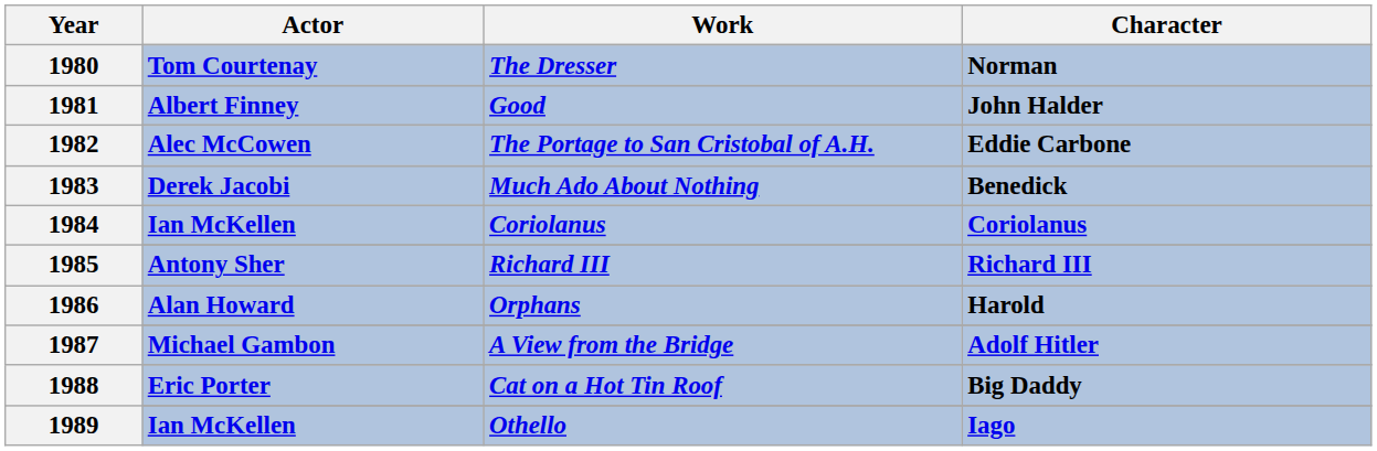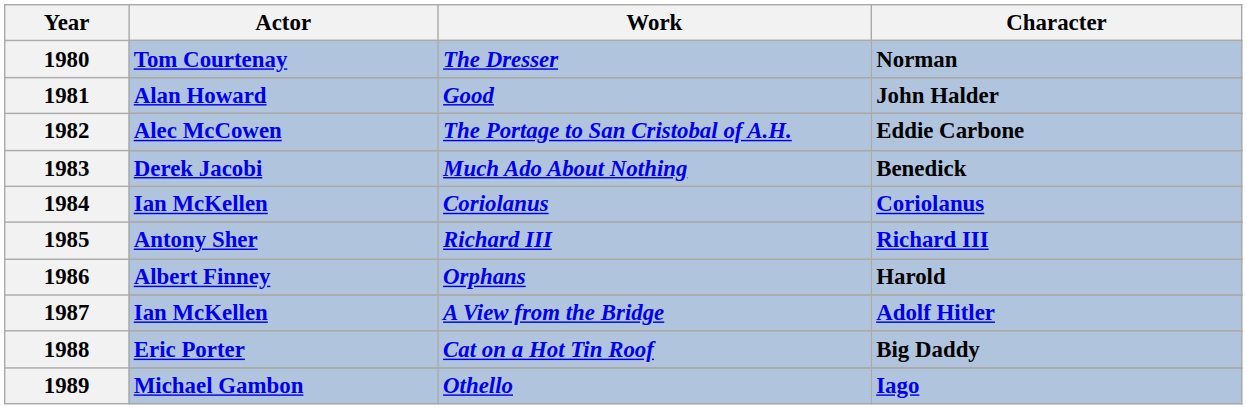1981 / Good | Actor: Albert Finney -> Alan Howard
1986 / Orphans | Actor: Alan Howard -> Albert Finney
1987 / A View from the Bridge | Actor: Michael Gambon -> Ian McKellen
1989 / Othello | Actor: Ian McKellen -> Michael Gambon
